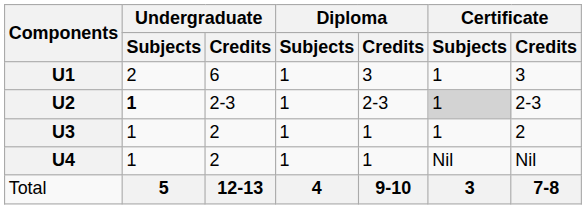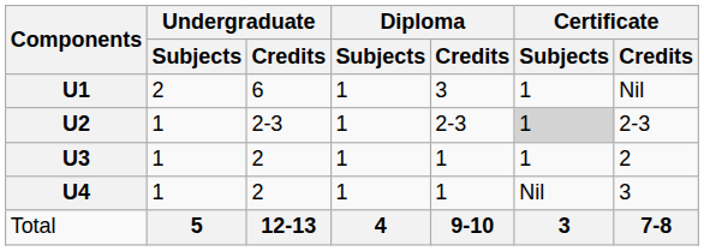U1 | Certificate / Credits: 3 -> Nil
U2 | Undergraduate / Subjects: bold -> normal
U4 | Certificate / Credits: Nil -> 3
